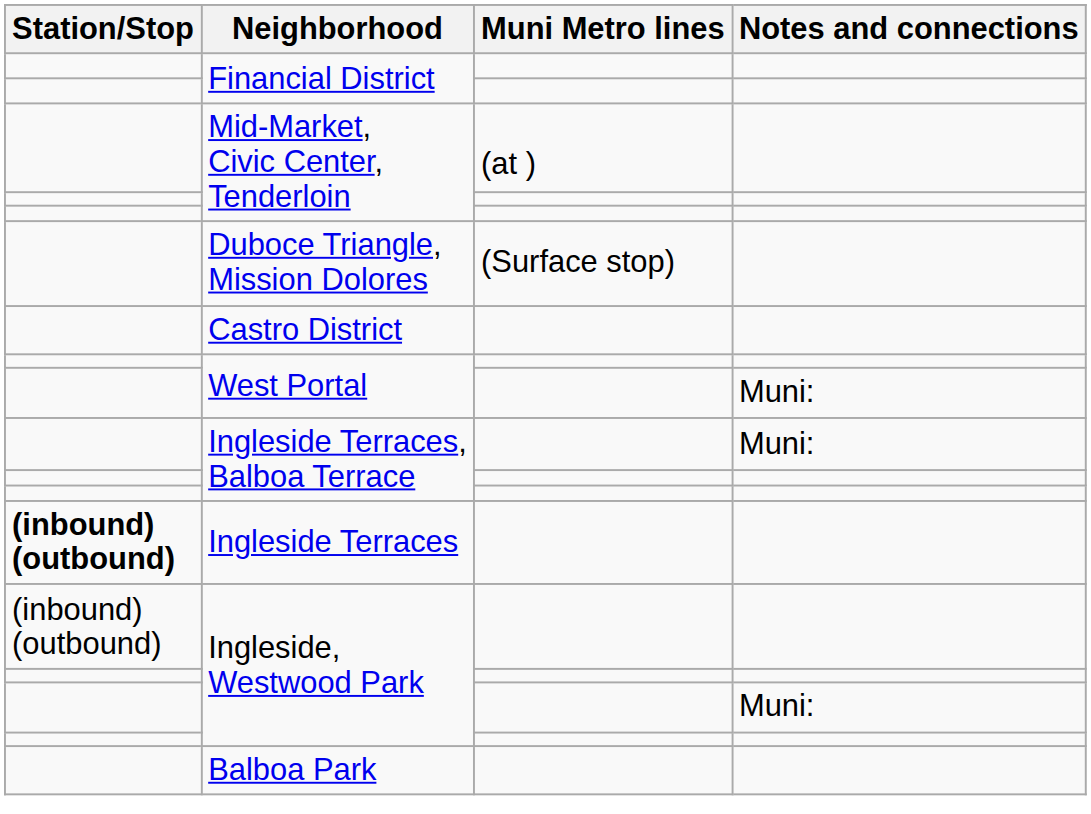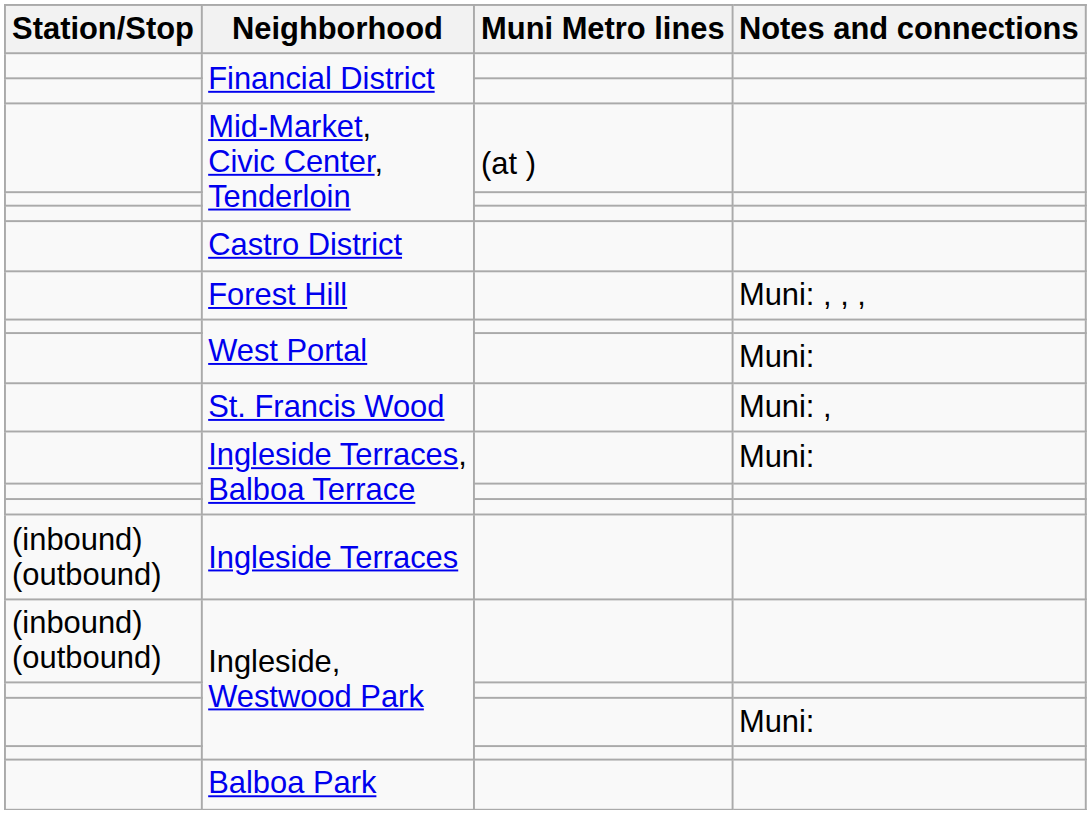- row: Duboce Triangle, Mission Dolores | (Surface stop)
+ row: Forest Hill | Muni: , , ,
+ row: St. Francis Wood | Muni: ,
Ingleside Terraces | Station/Stop: bold -> normal
